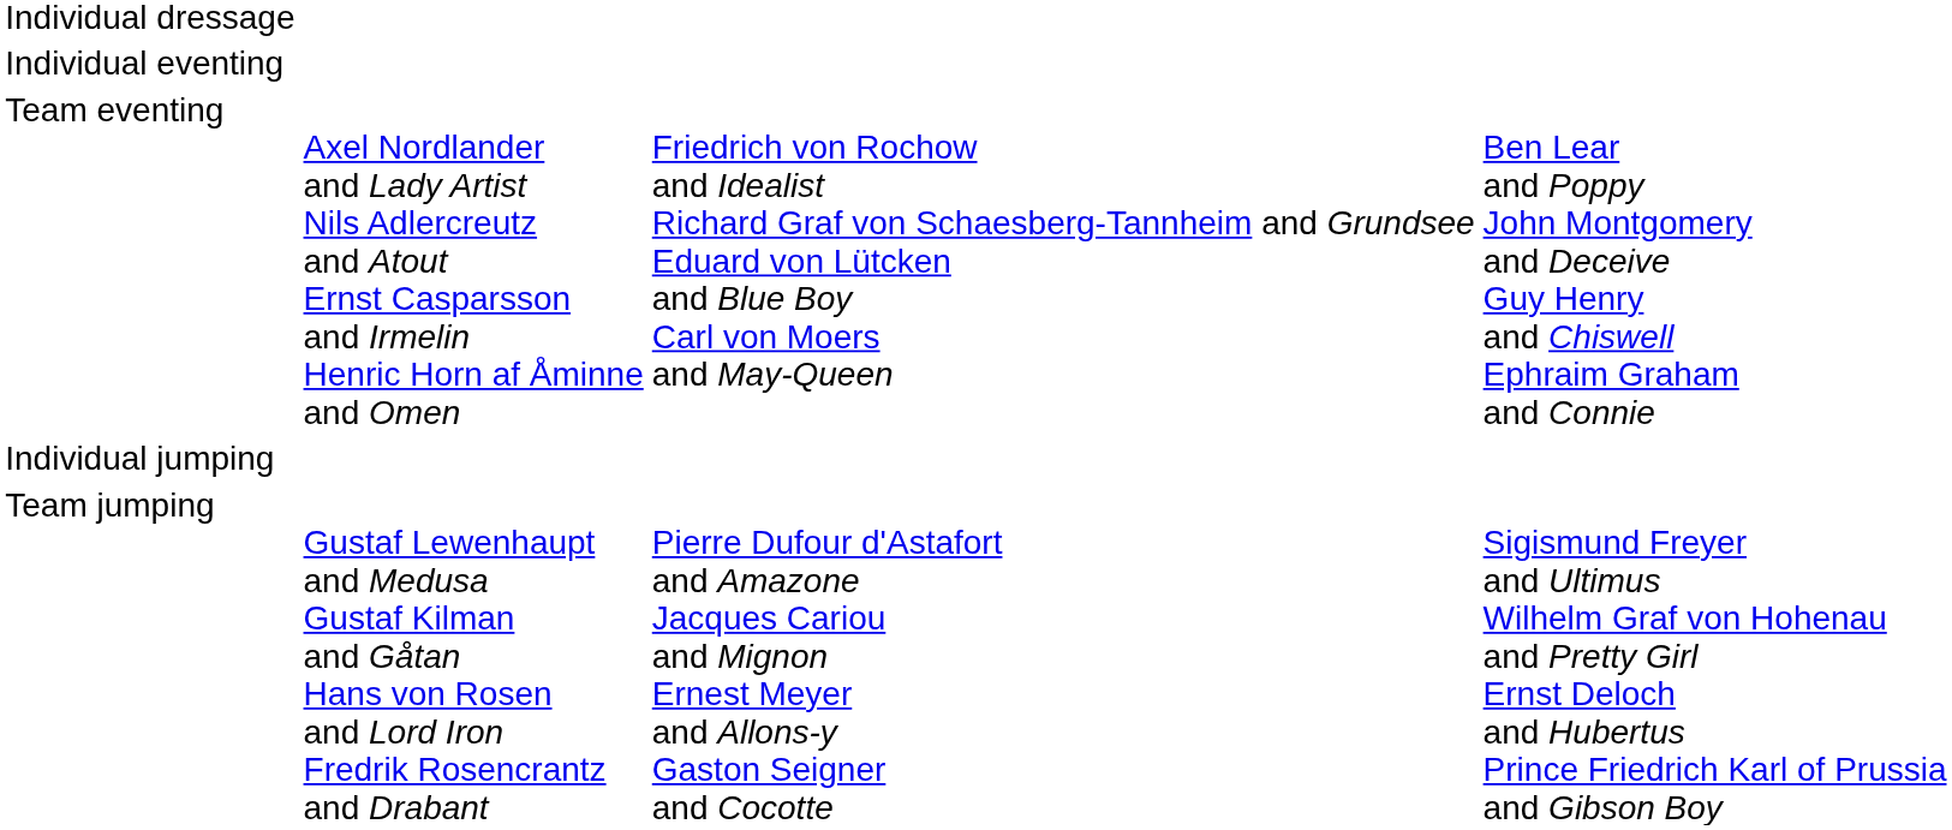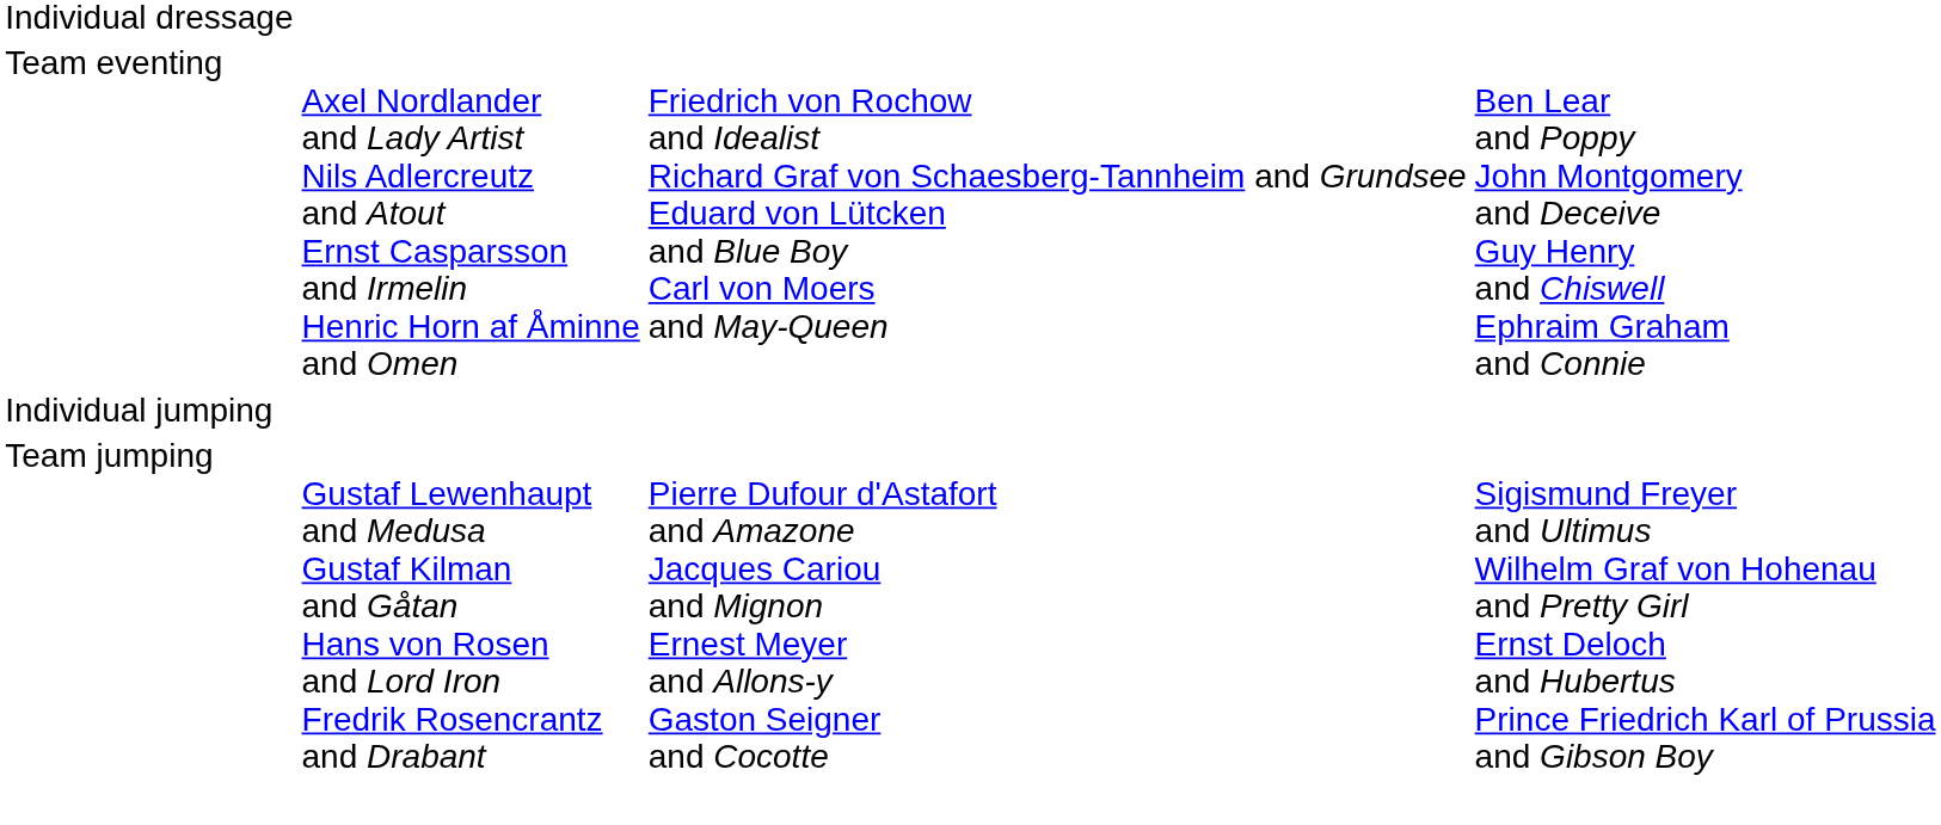- row: Individual eventing
